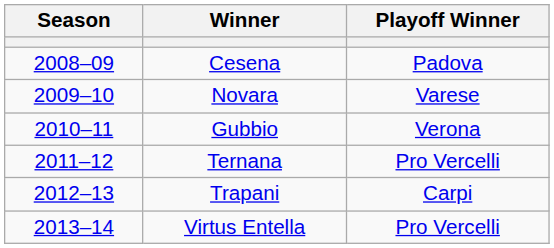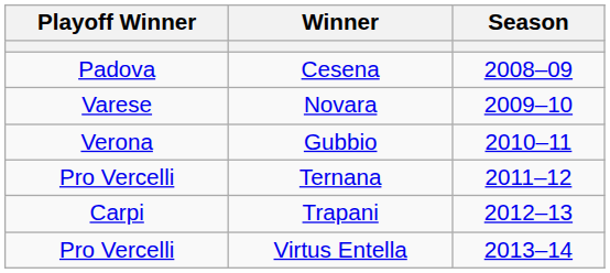columns swapped: Season <-> Playoff Winner
